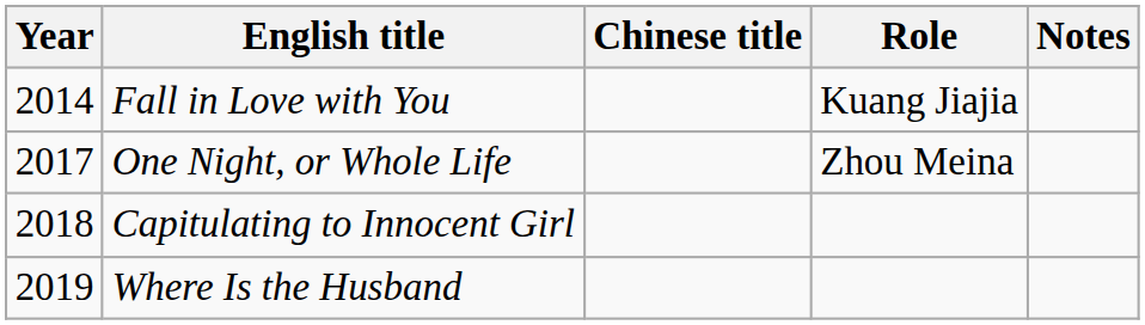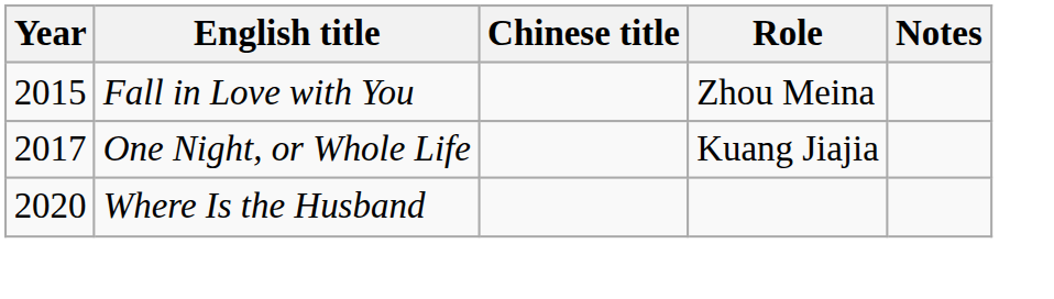Fall in Love with You | Year: 2014 -> 2015
Fall in Love with You | Role: Kuang Jiajia -> Zhou Meina
One Night, or Whole Life | Role: Zhou Meina -> Kuang Jiajia
- row: 2018 | Capitulating to Innocent Girl
Where Is the Husband | Year: 2019 -> 2020
